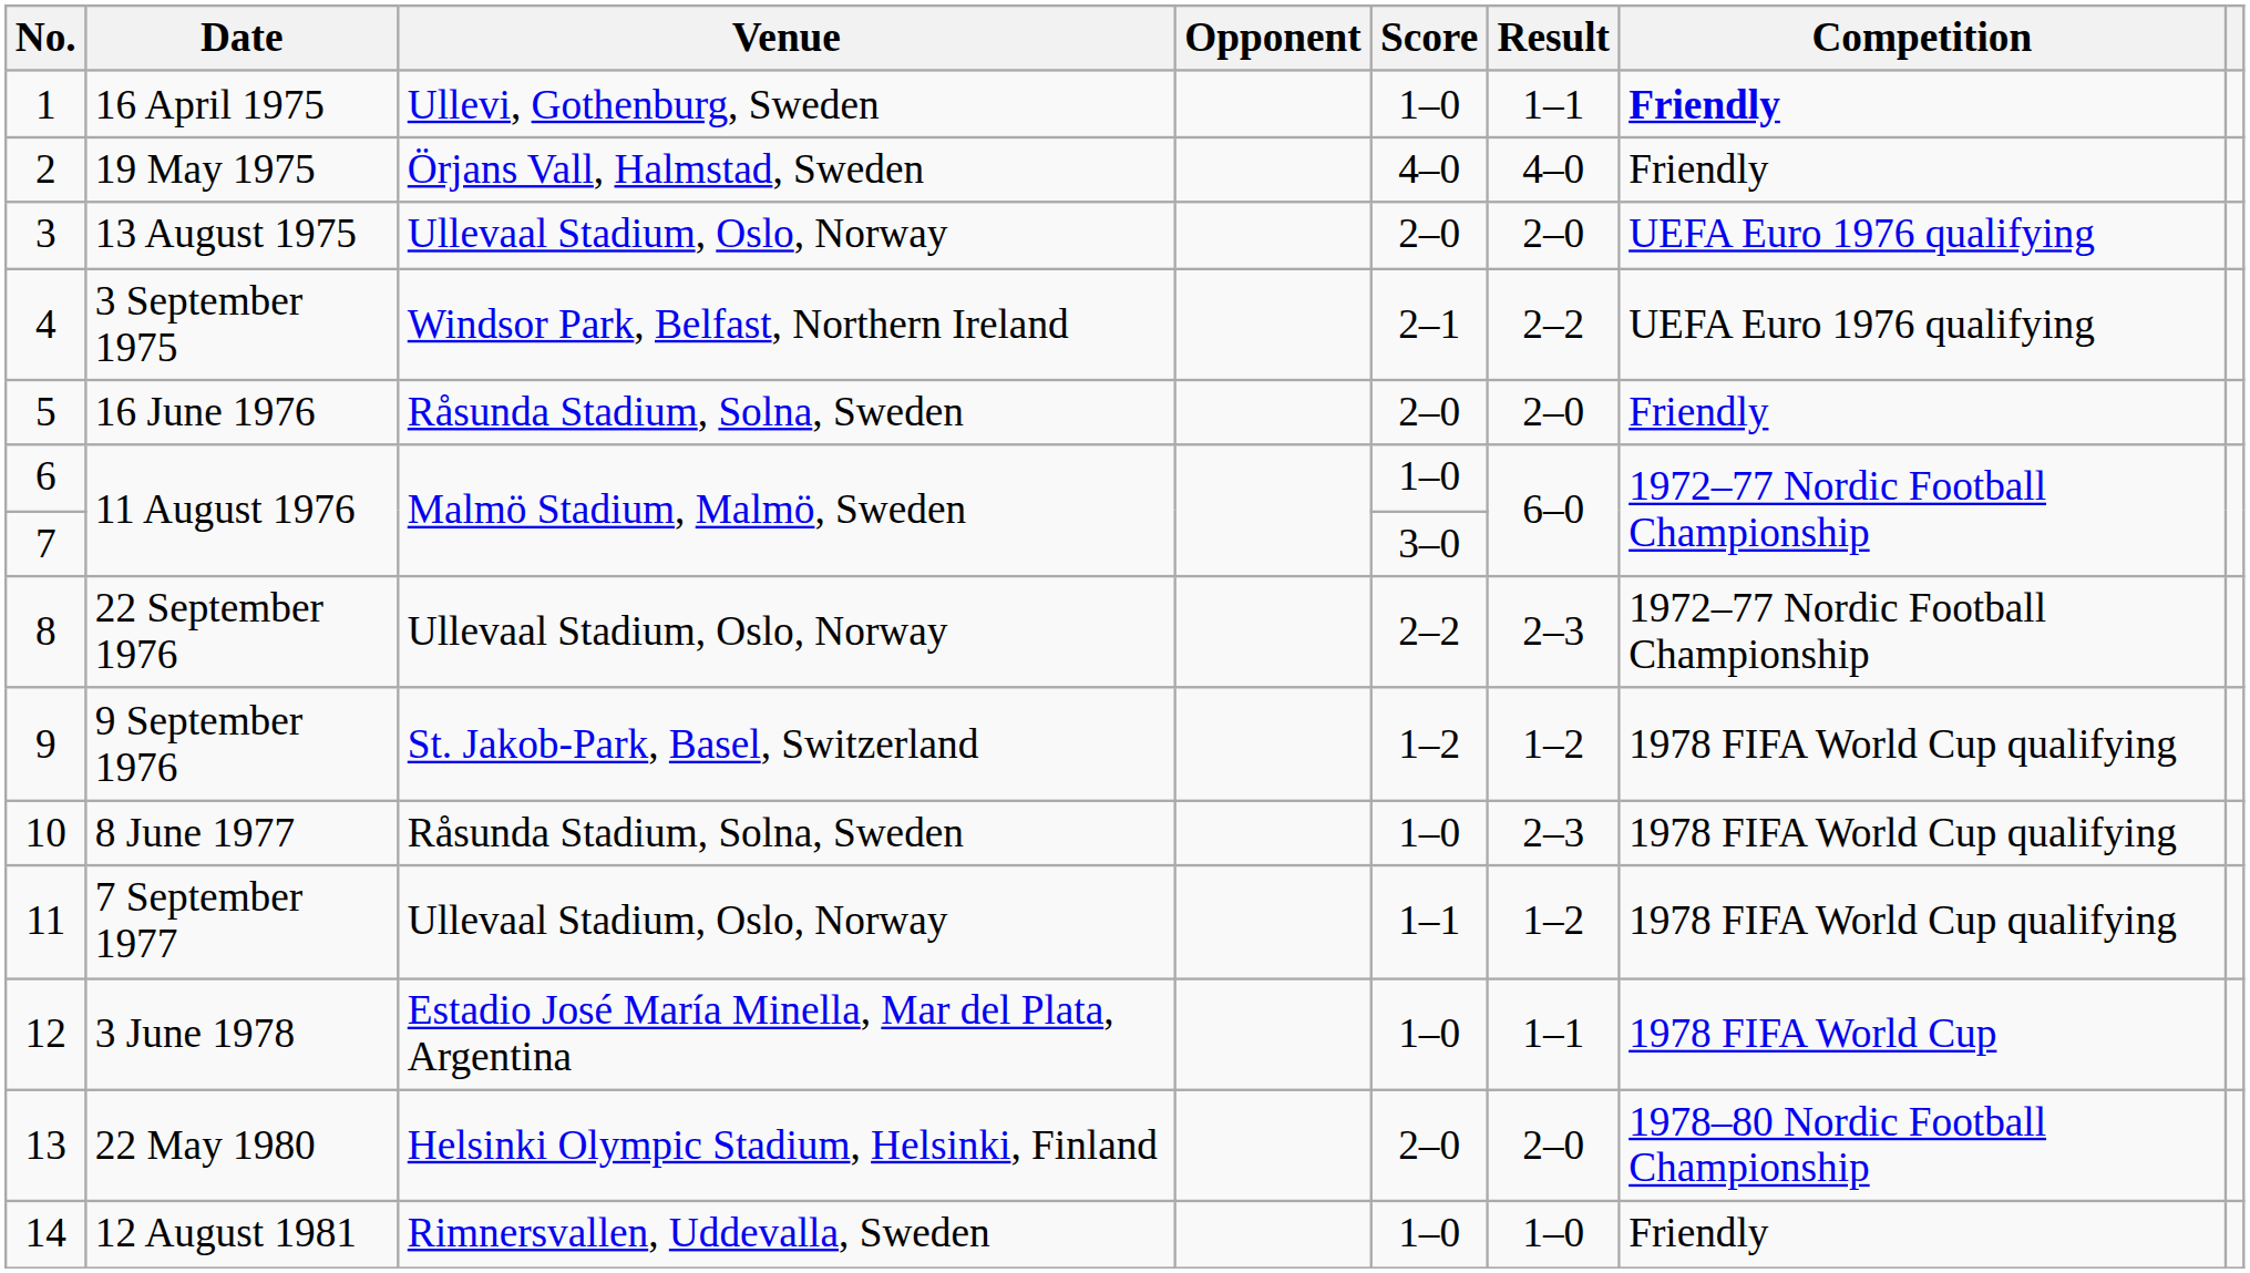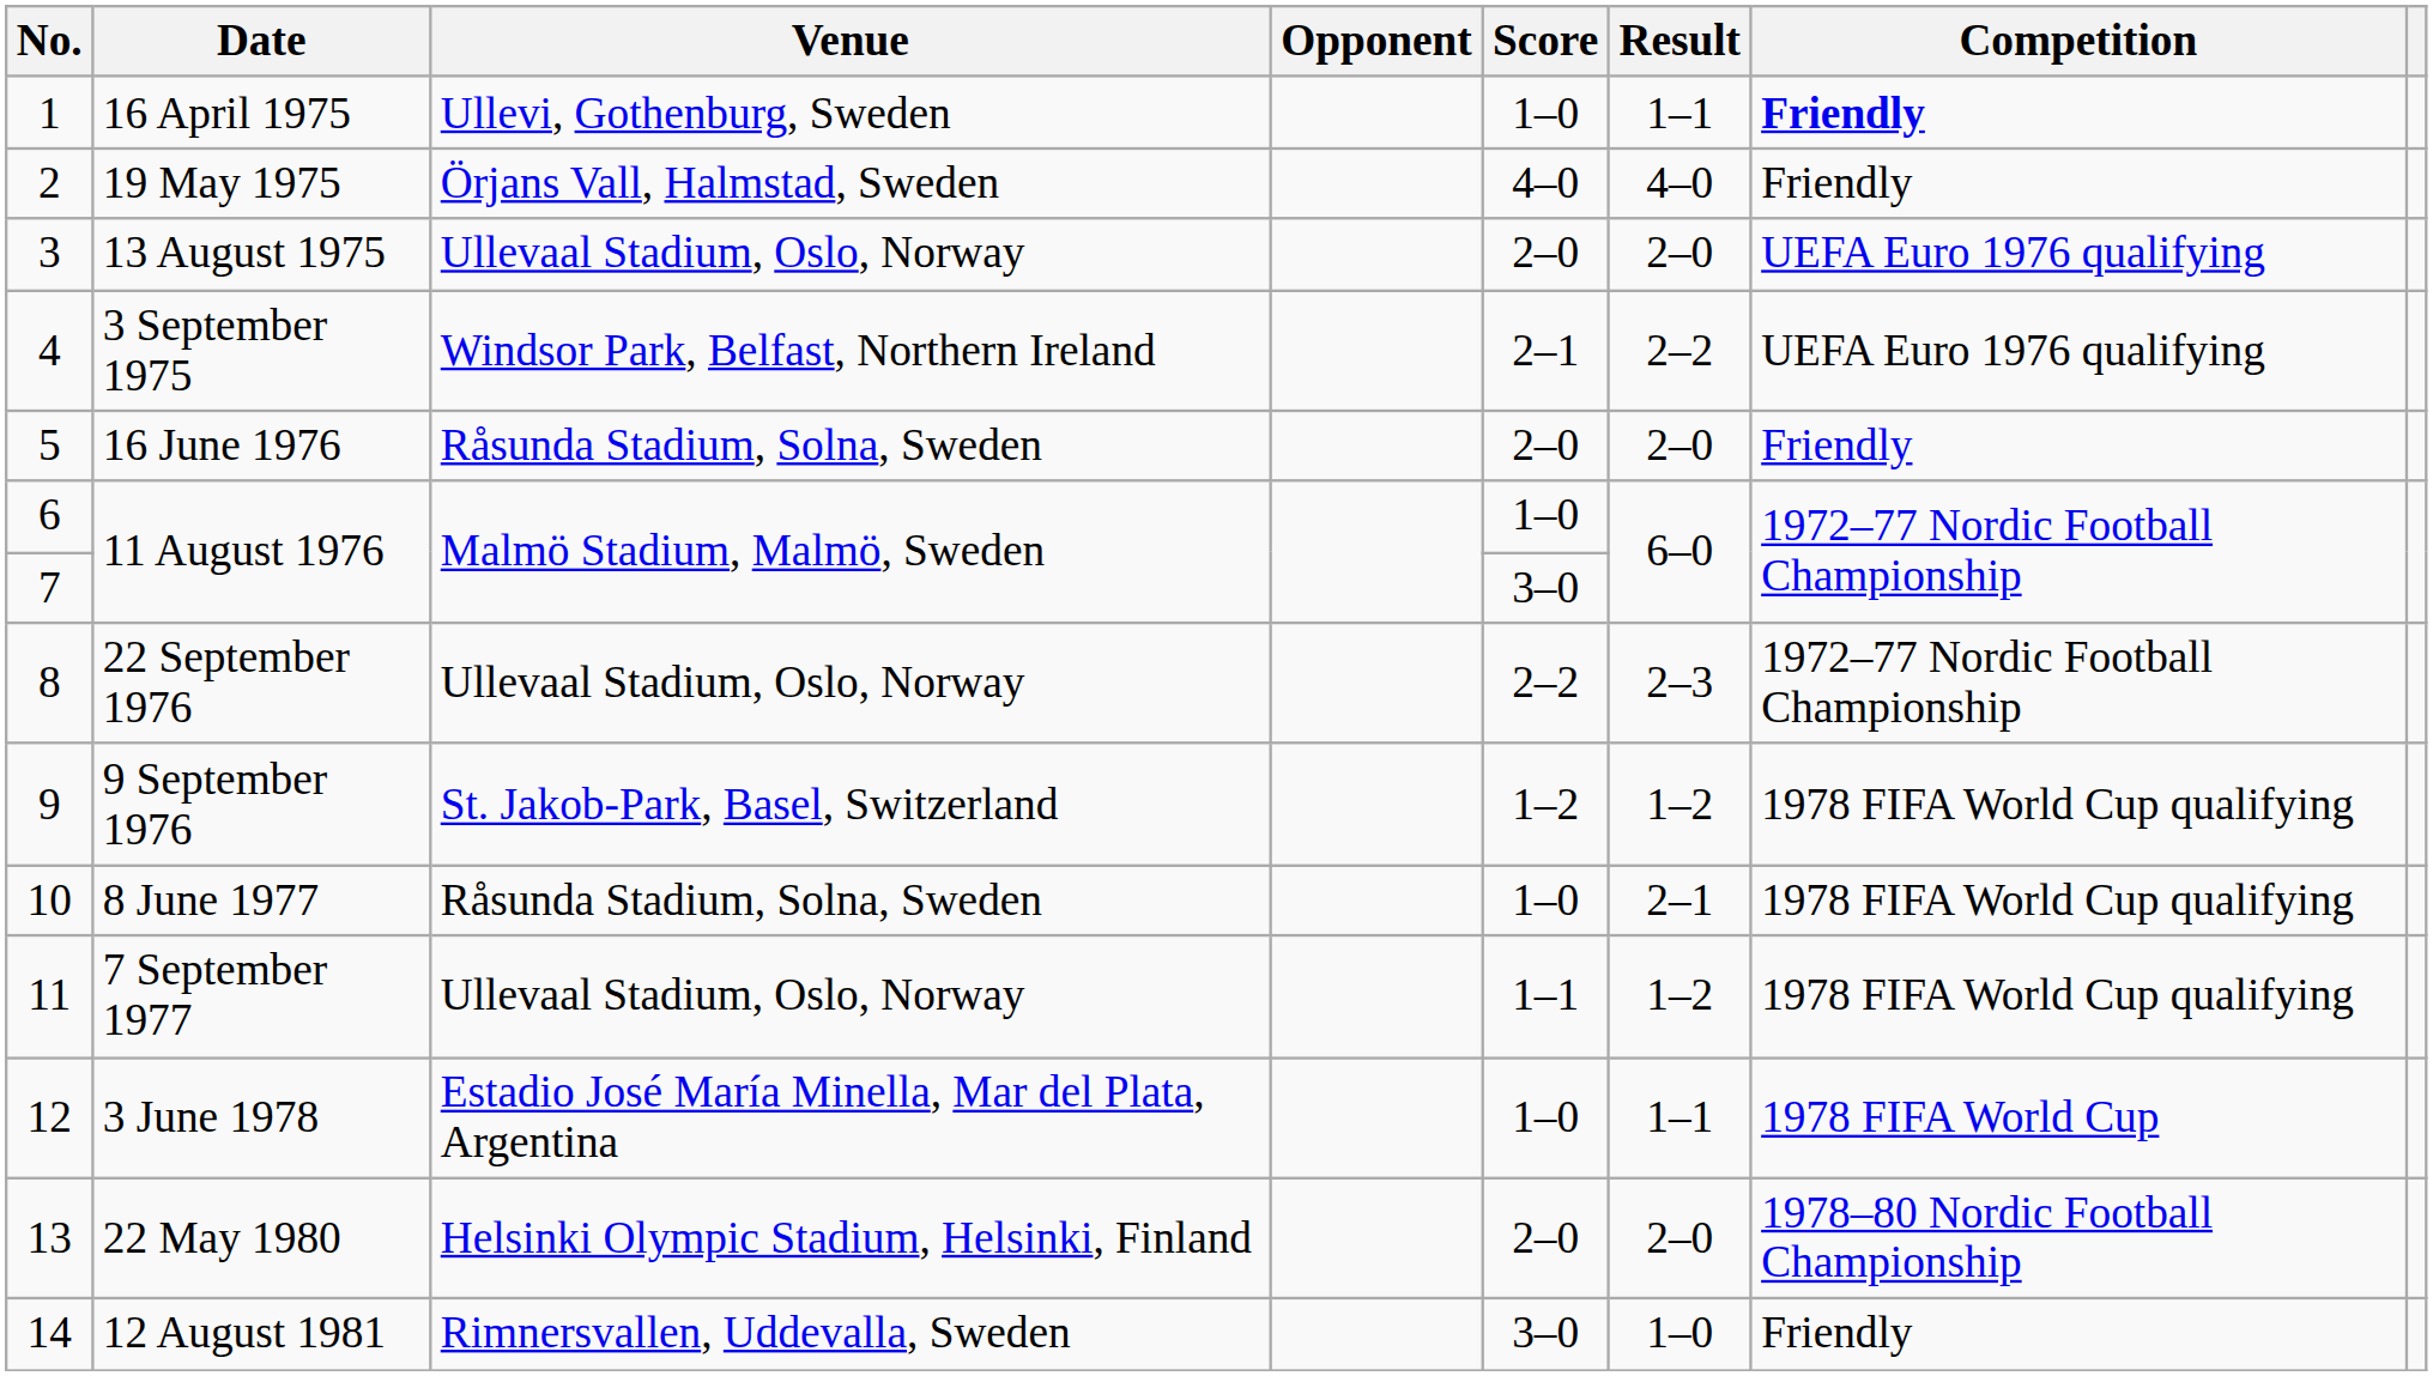8 June 1977 | Result: 2–3 -> 2–1
12 August 1981 | Score: 1–0 -> 3–0
